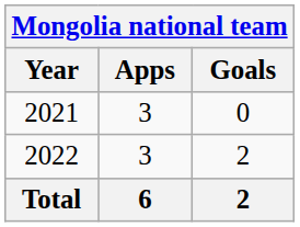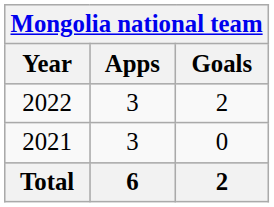rows swapped: 2021 <-> 2022
